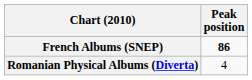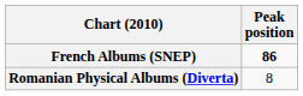Romanian Physical Albums (Diverta) | Peak position: 4 -> 8
